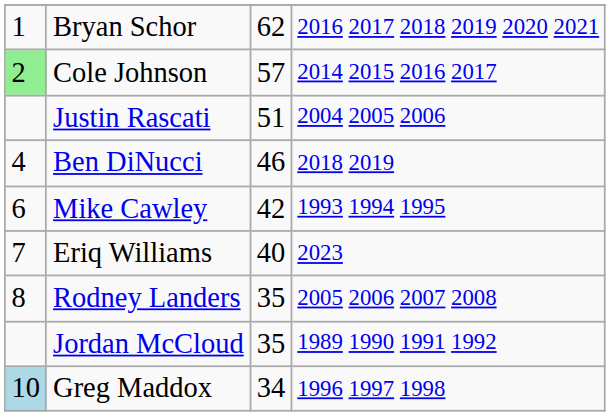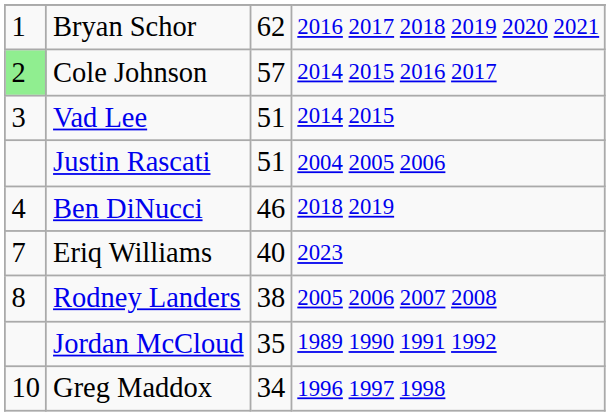+ row: 3 | Vad Lee | 51 | 2014 2015
- row: 6 | Mike Cawley | 42 | 1993 1994 1995
Rodney Landers | column 3: 35 -> 38
Greg Maddox | column 1: lightblue background -> no background
